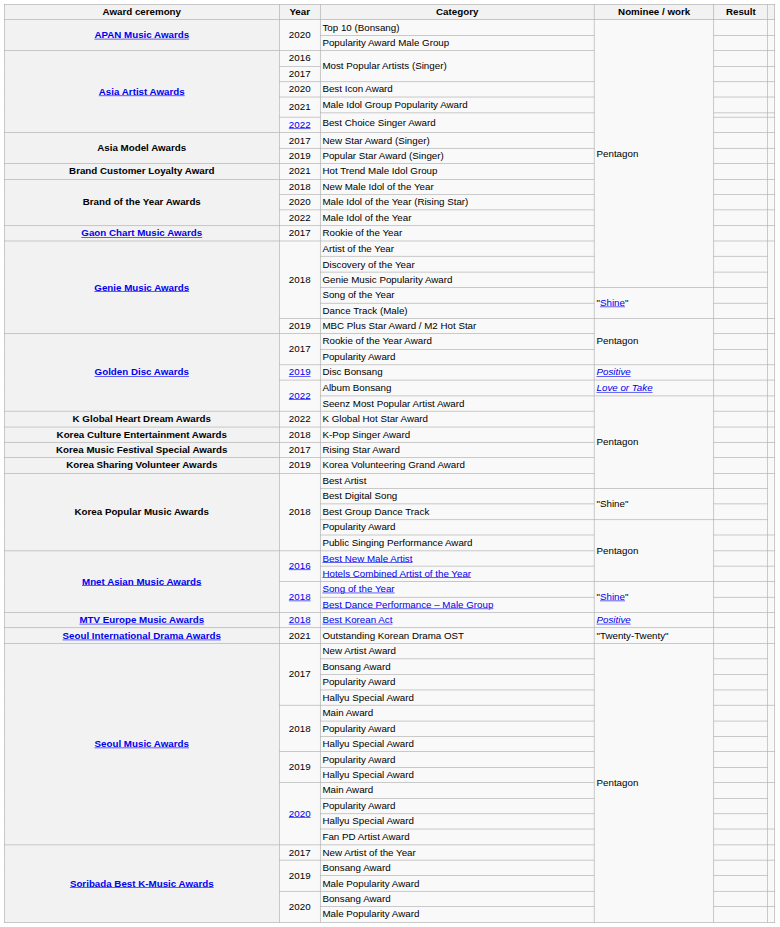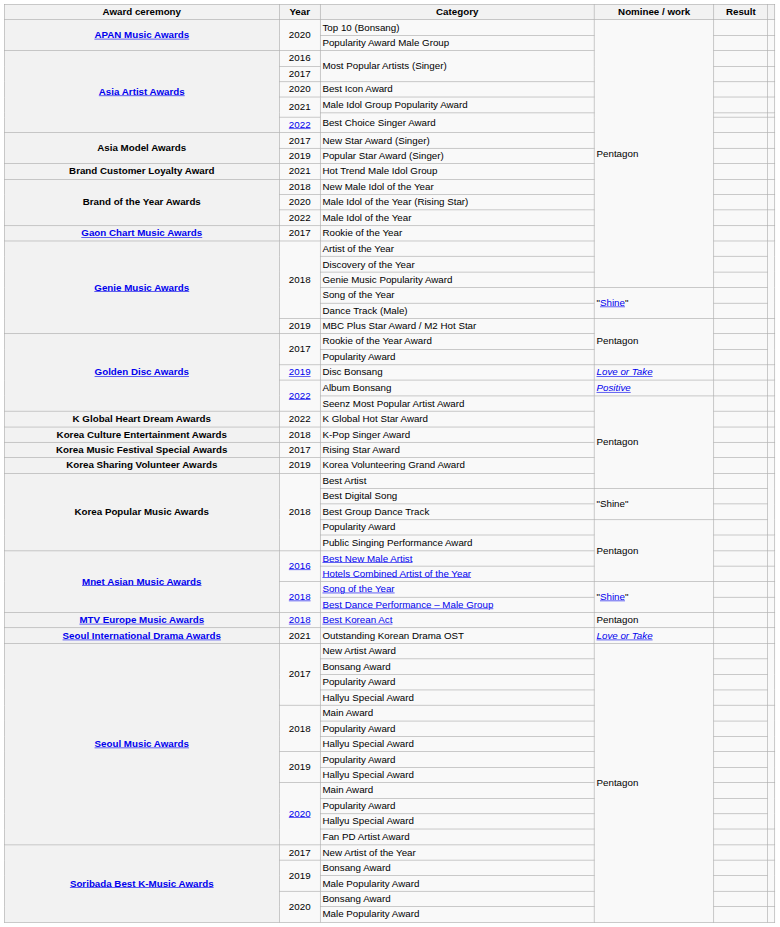Disc Bonsang | Nominee / work: Positive -> Love or Take
Album Bonsang | Nominee / work: Love or Take -> Positive
Best Korean Act | Nominee / work: Positive -> Pentagon
Outstanding Korean Drama OST | Nominee / work: "Twenty-Twenty" -> Love or Take
